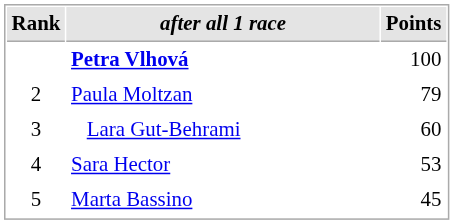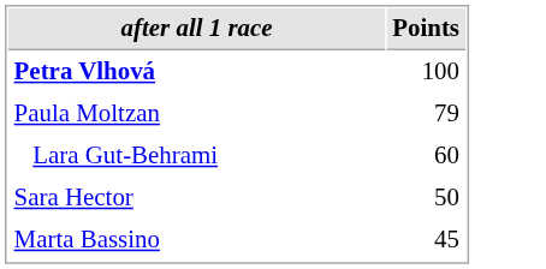- column: Rank | 2 | 3 | 4 | 5
Sara Hector | Points: 53 -> 50
